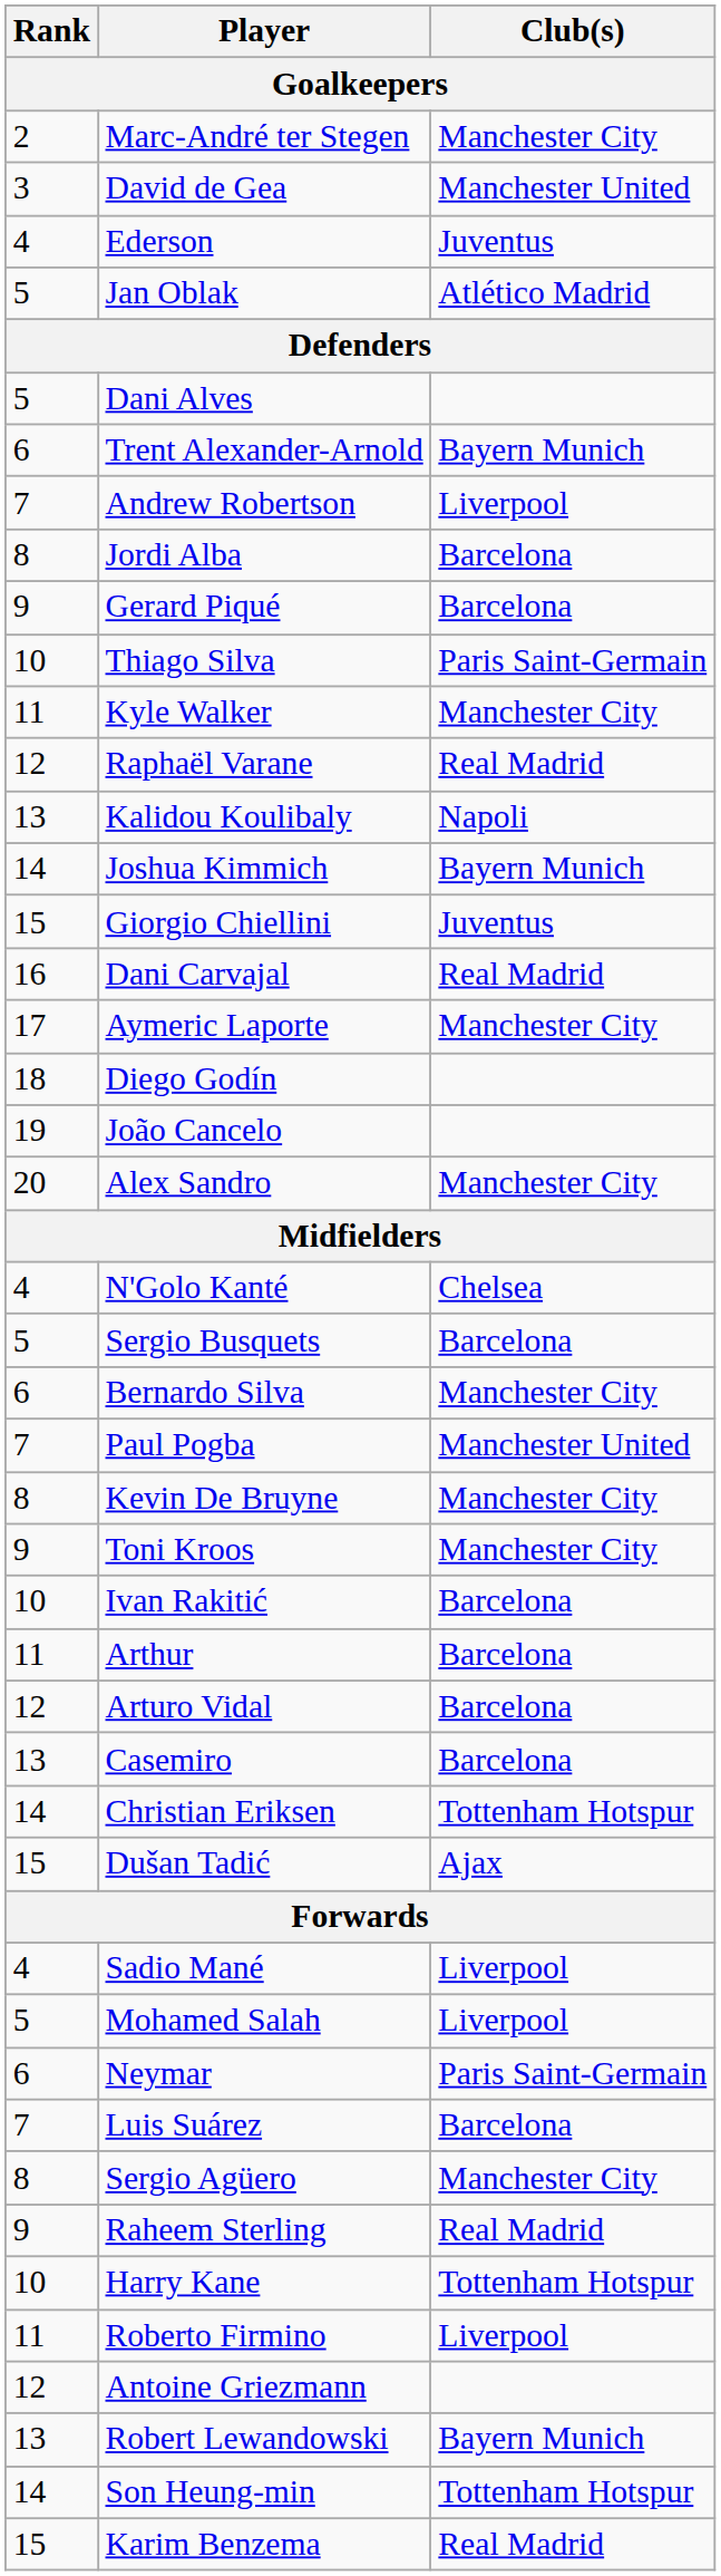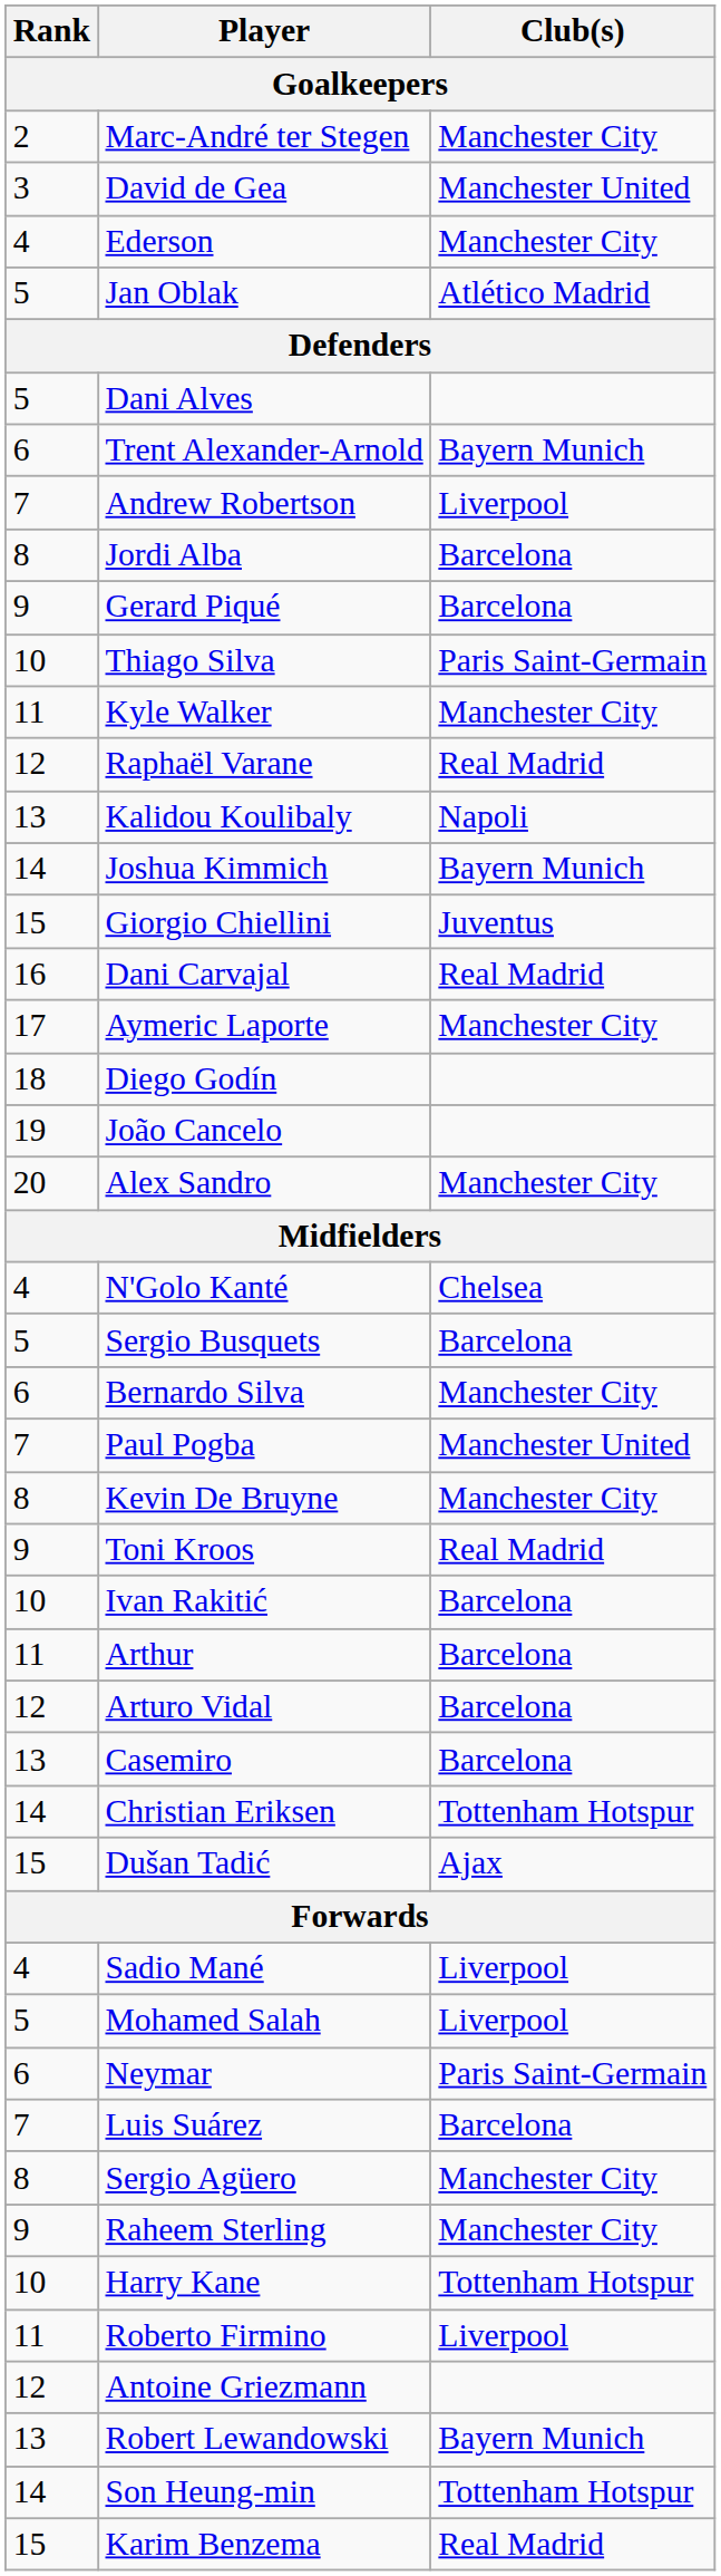Ederson | Club(s): Juventus -> Manchester City
Toni Kroos | Club(s): Manchester City -> Real Madrid
Raheem Sterling | Club(s): Real Madrid -> Manchester City
